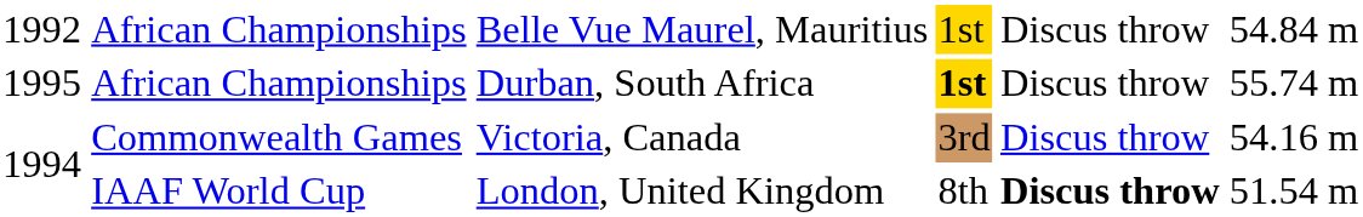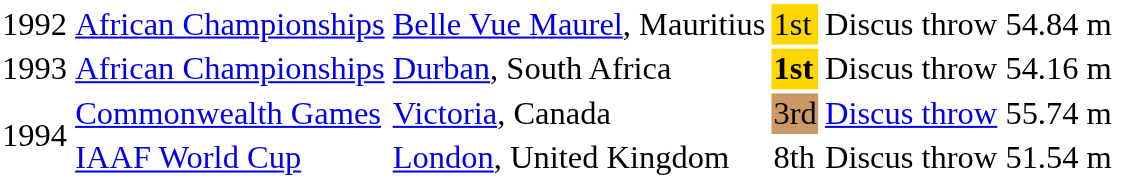African Championships / Durban, South Africa | column 1: 1995 -> 1993
African Championships / Durban, South Africa | column 6: 55.74 m -> 54.16 m
Commonwealth Games | column 6: 54.16 m -> 55.74 m
IAAF World Cup | column 5: bold -> normal
